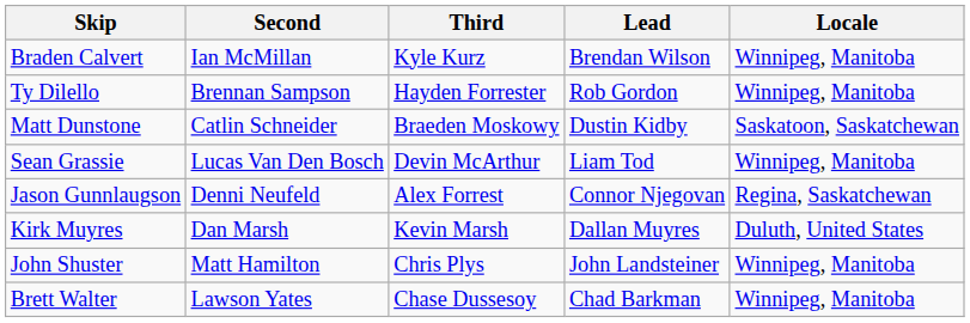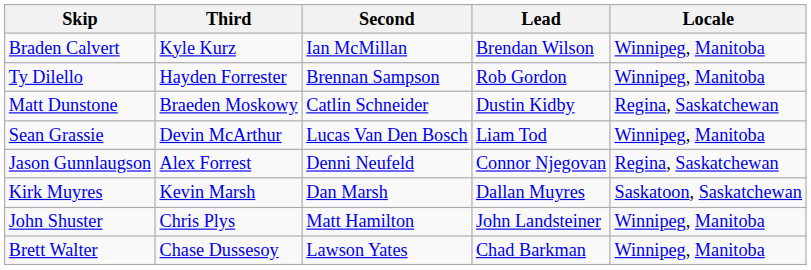columns swapped: Third <-> Second
Matt Dunstone | Locale: Saskatoon, Saskatchewan -> Regina, Saskatchewan
Kirk Muyres | Locale: Duluth, United States -> Saskatoon, Saskatchewan
